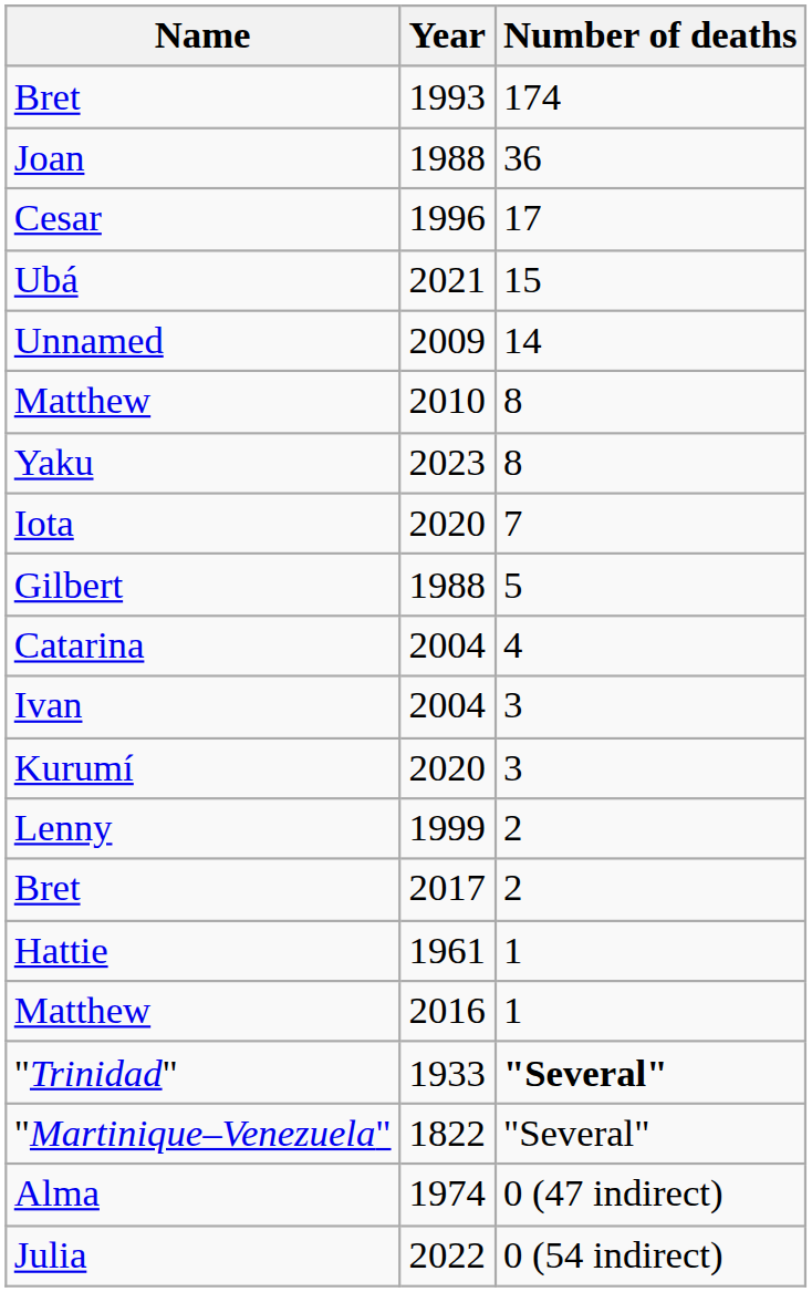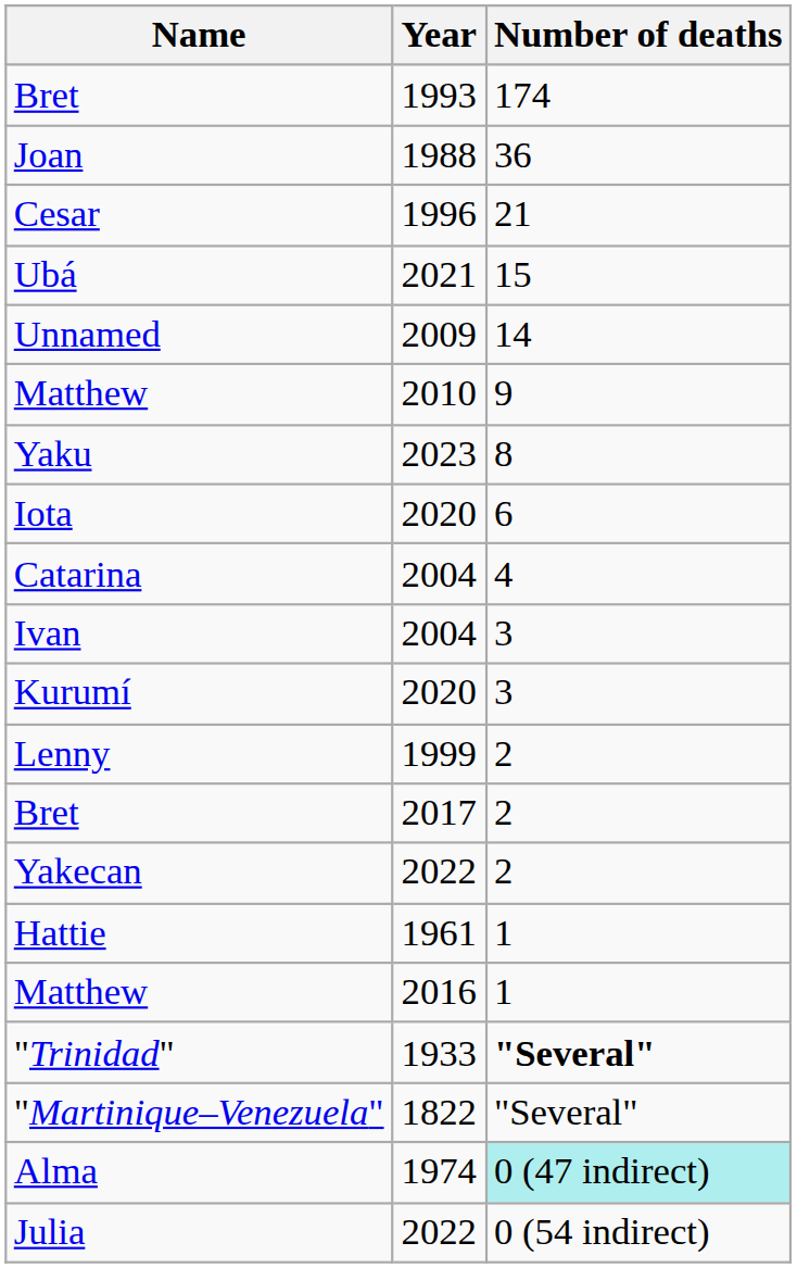Cesar | Number of deaths: 17 -> 21
Matthew / 2010 | Number of deaths: 8 -> 9
Iota | Number of deaths: 7 -> 6
- row: Gilbert | 1988 | 5
+ row: Yakecan | 2022 | 2
Alma | Number of deaths: no background -> paleturquoise background
